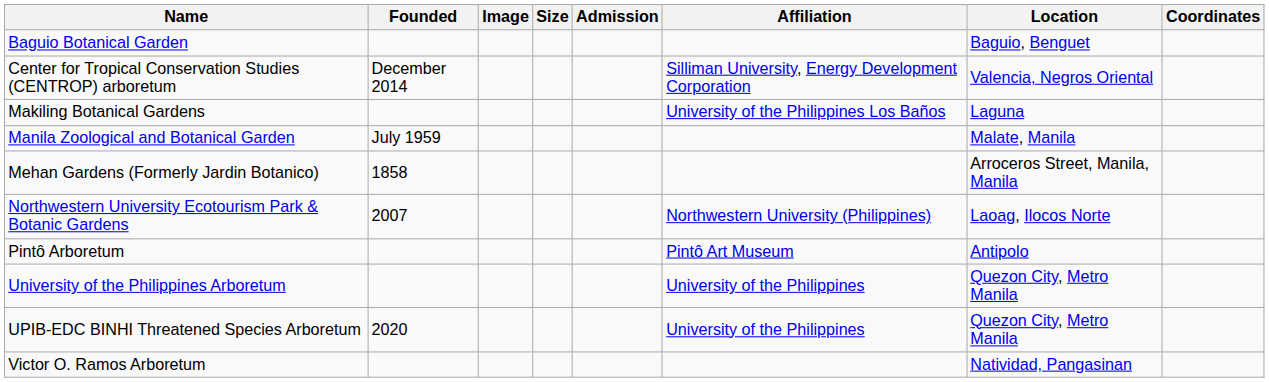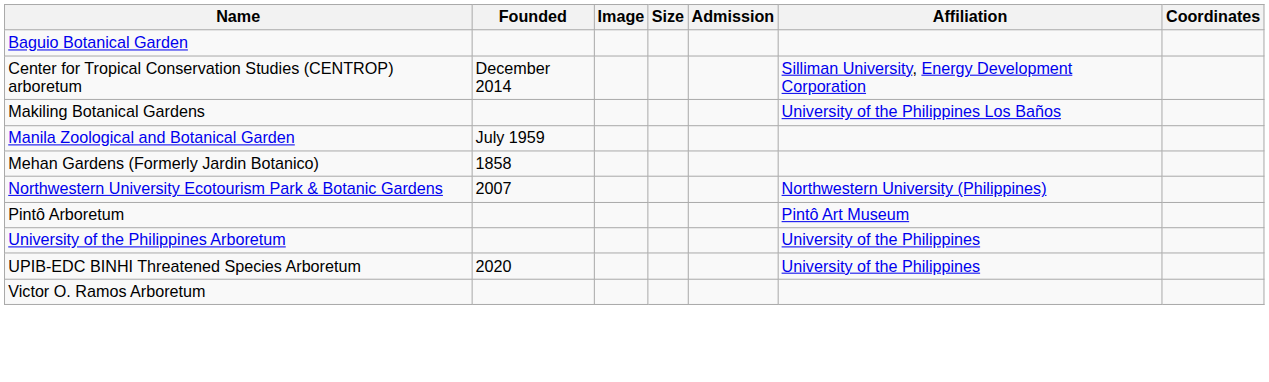- column: Location | Baguio, Benguet | Valencia, Negros Oriental | Laguna | Malate, Manila | Arroceros Street, Manila, Manila | Laoag, Ilocos Norte | Antipolo | Quezon City, Metro Manila | Quezon City, Metro Manila | Natividad, Pangasinan
